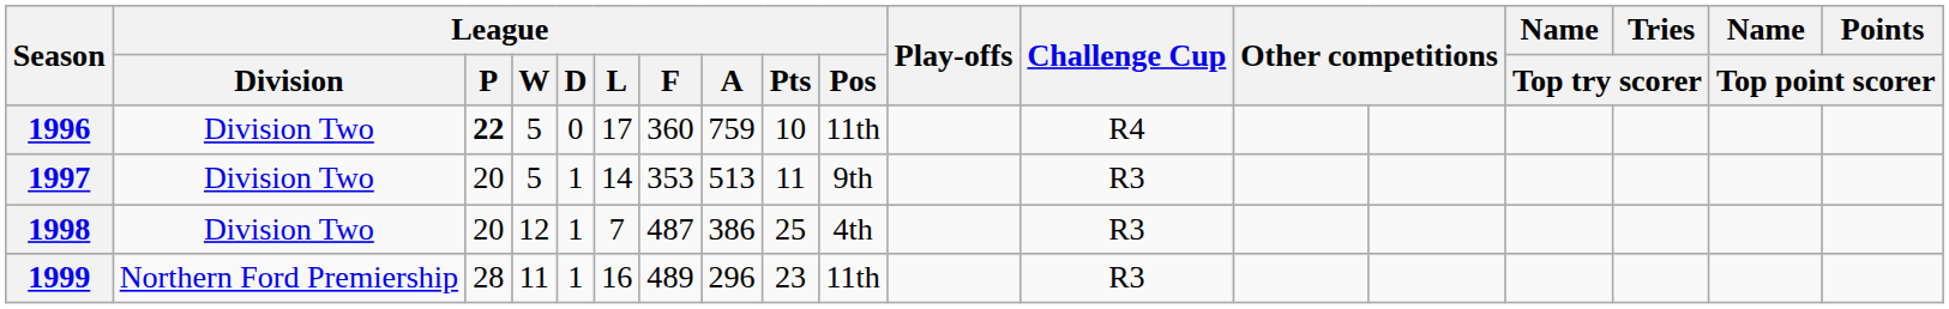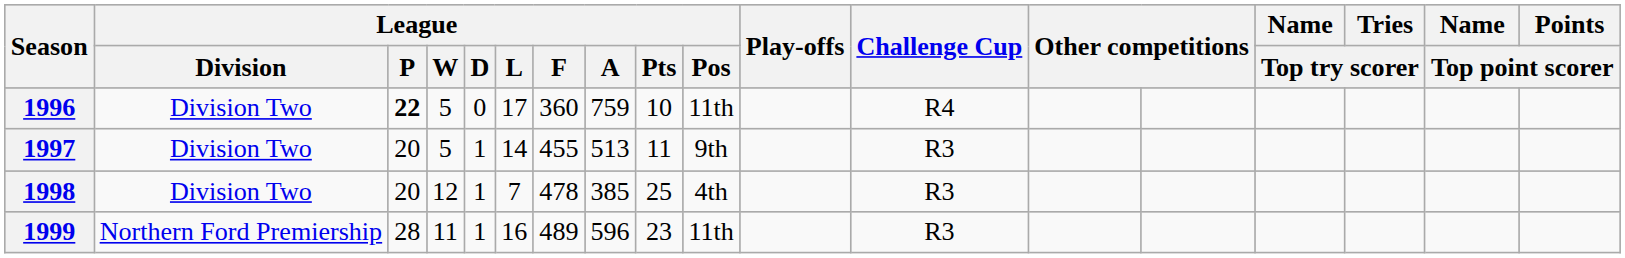1997 | League / F: 353 -> 455
1998 | League / F: 487 -> 478
1998 | League / A: 386 -> 385
1999 | League / A: 296 -> 596
